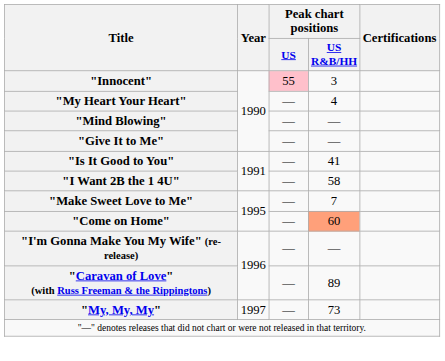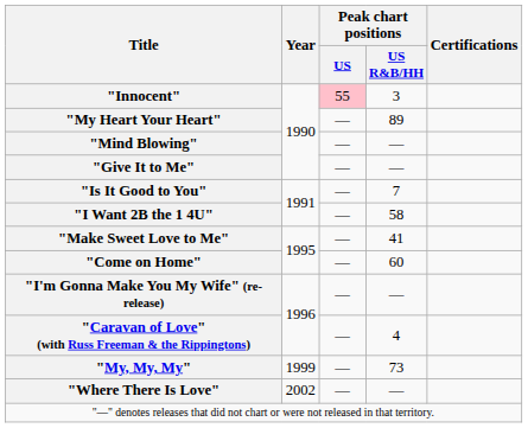"My Heart Your Heart" | Peak chart positions / US R&B/HH: 4 -> 89
"Is It Good to You" | Peak chart positions / US R&B/HH: 41 -> 7
"Make Sweet Love to Me" | Peak chart positions / US R&B/HH: 7 -> 41
"Come on Home" | Peak chart positions / US R&B/HH: lightsalmon background -> no background
"Caravan of Love" (with Russ Freeman & the Rippingtons) | Peak chart positions / US R&B/HH: 89 -> 4
"My, My, My" | Year: 1997 -> 1999
+ row: "Where There Is Love" | 2002 | — | —
